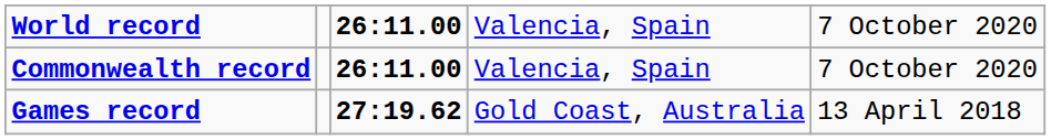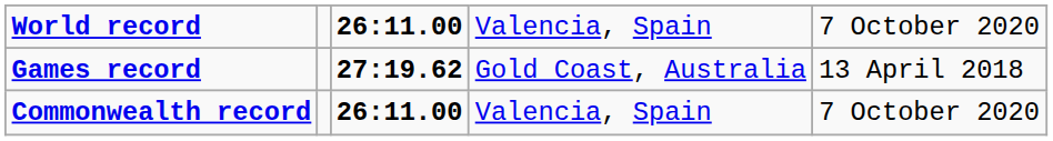rows swapped: Commonwealth record <-> Games record
